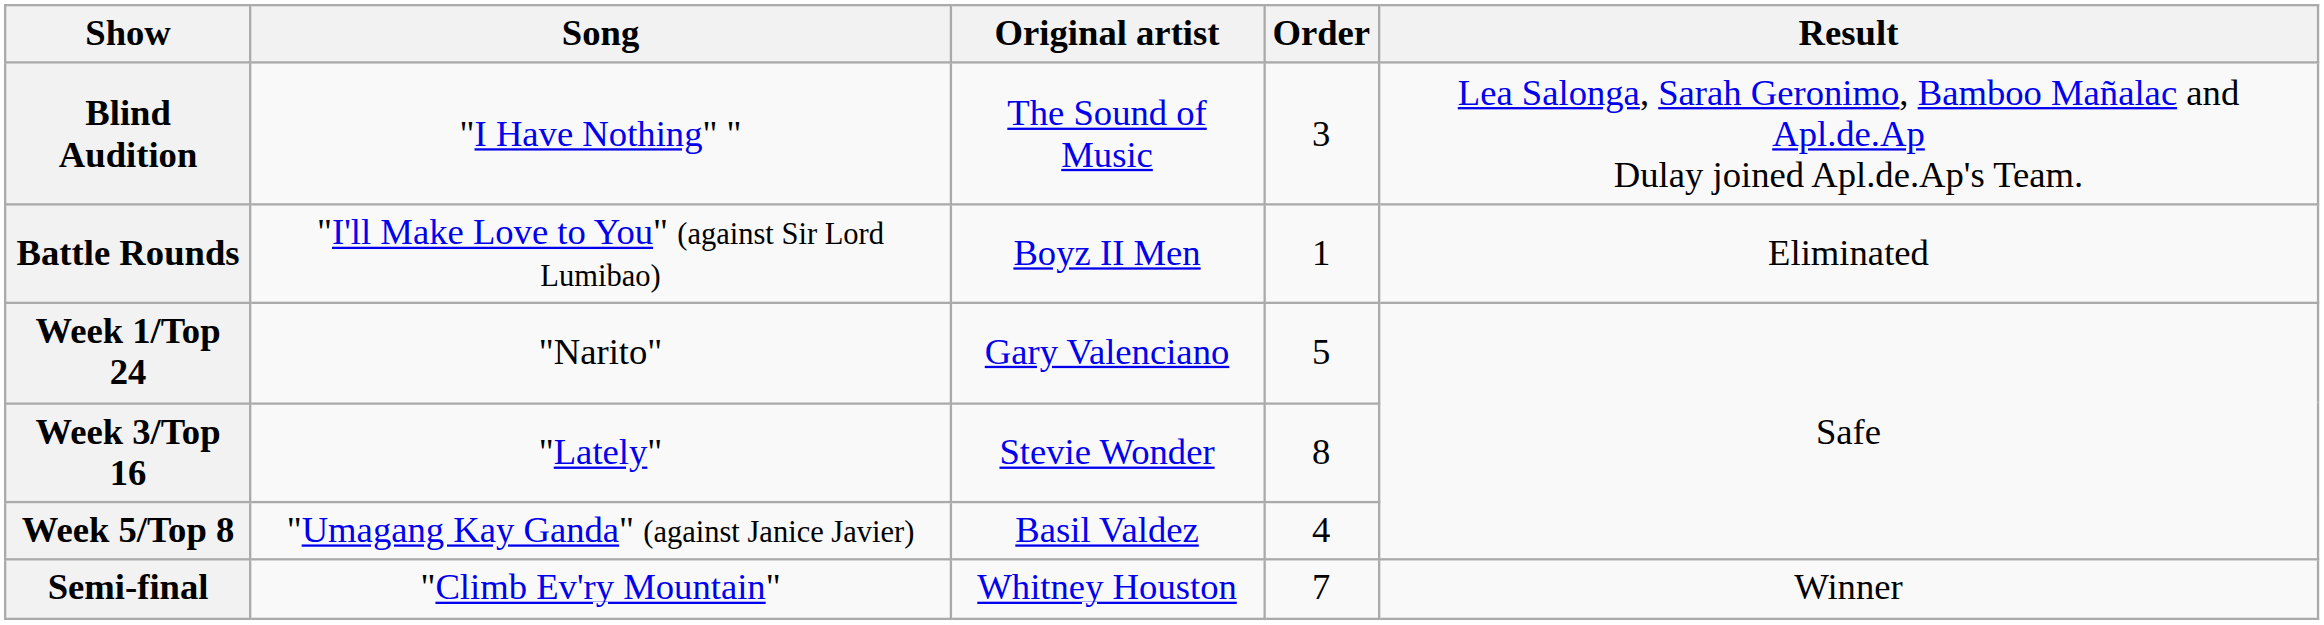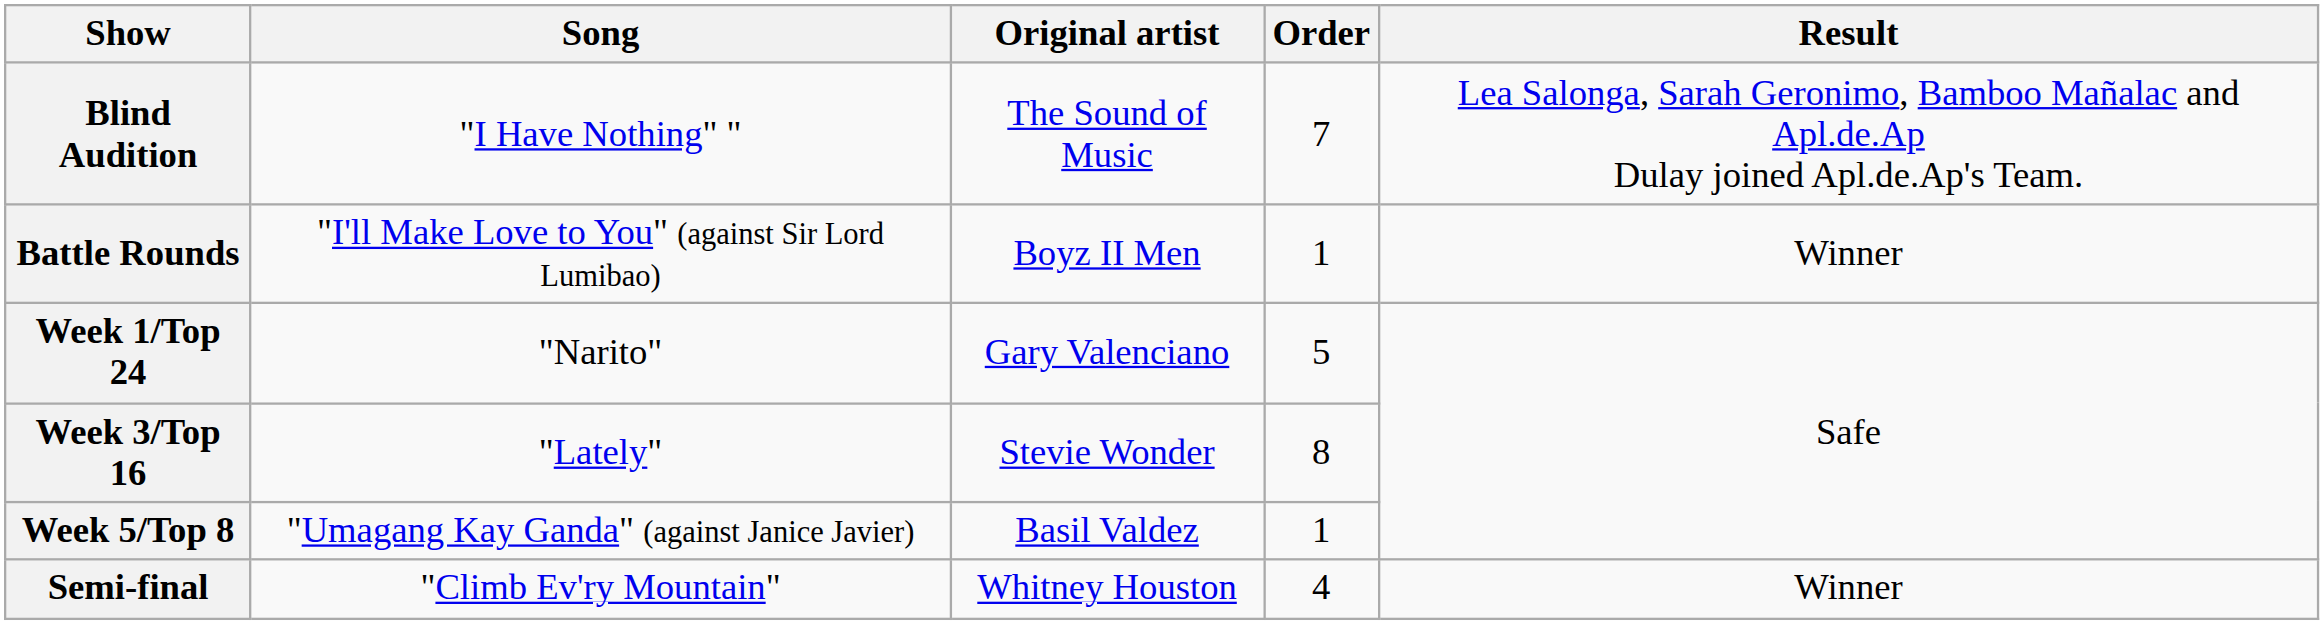Blind Audition | Order: 3 -> 7
Battle Rounds | Result: Eliminated -> Winner
Week 5/Top 8 | Order: 4 -> 1
Semi-final | Order: 7 -> 4
